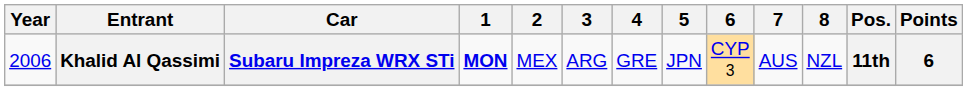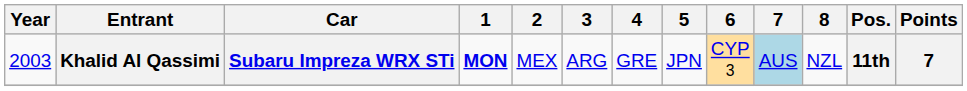Khalid Al Qassimi | Year: 2006 -> 2003
Khalid Al Qassimi | 7: no background -> lightblue background
Khalid Al Qassimi | Points: 6 -> 7
